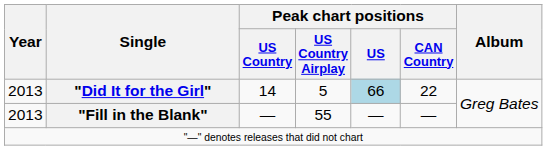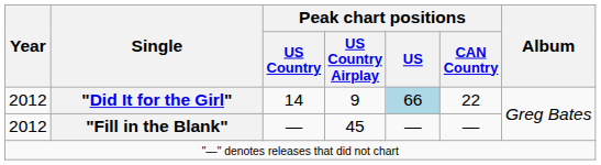"Did It for the Girl" | Year: 2013 -> 2012
"Did It for the Girl" | Peak chart positions / US Country Airplay: 5 -> 9
"Fill in the Blank" | Year: 2013 -> 2012
"Fill in the Blank" | Peak chart positions / US Country Airplay: 55 -> 45
